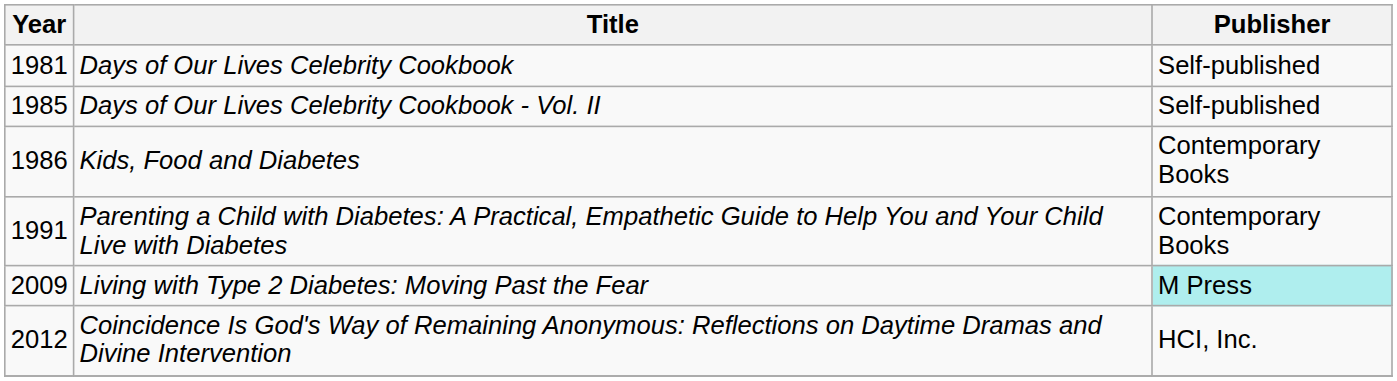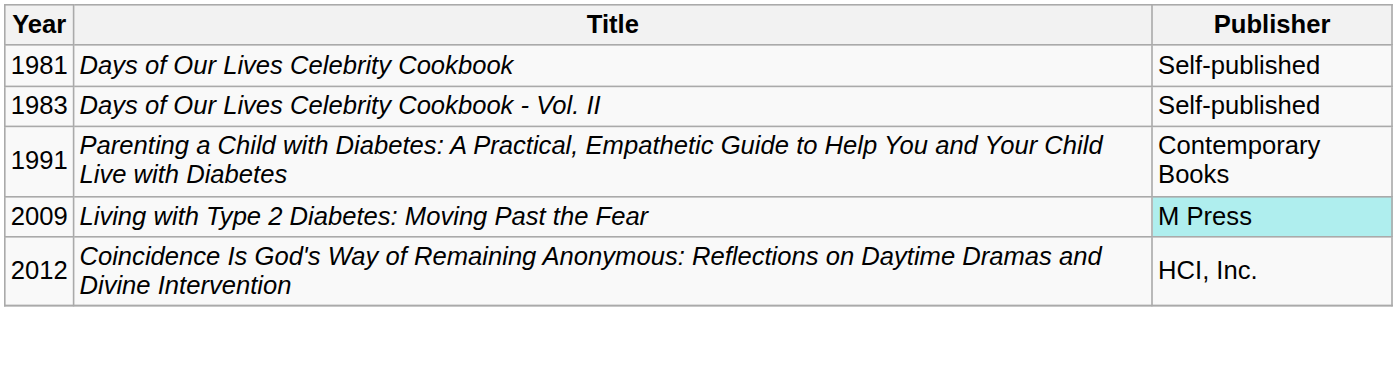Days of Our Lives Celebrity Cookbook - Vol. II | Year: 1985 -> 1983
- row: 1986 | Kids, Food and Diabetes | Contemporary Books
